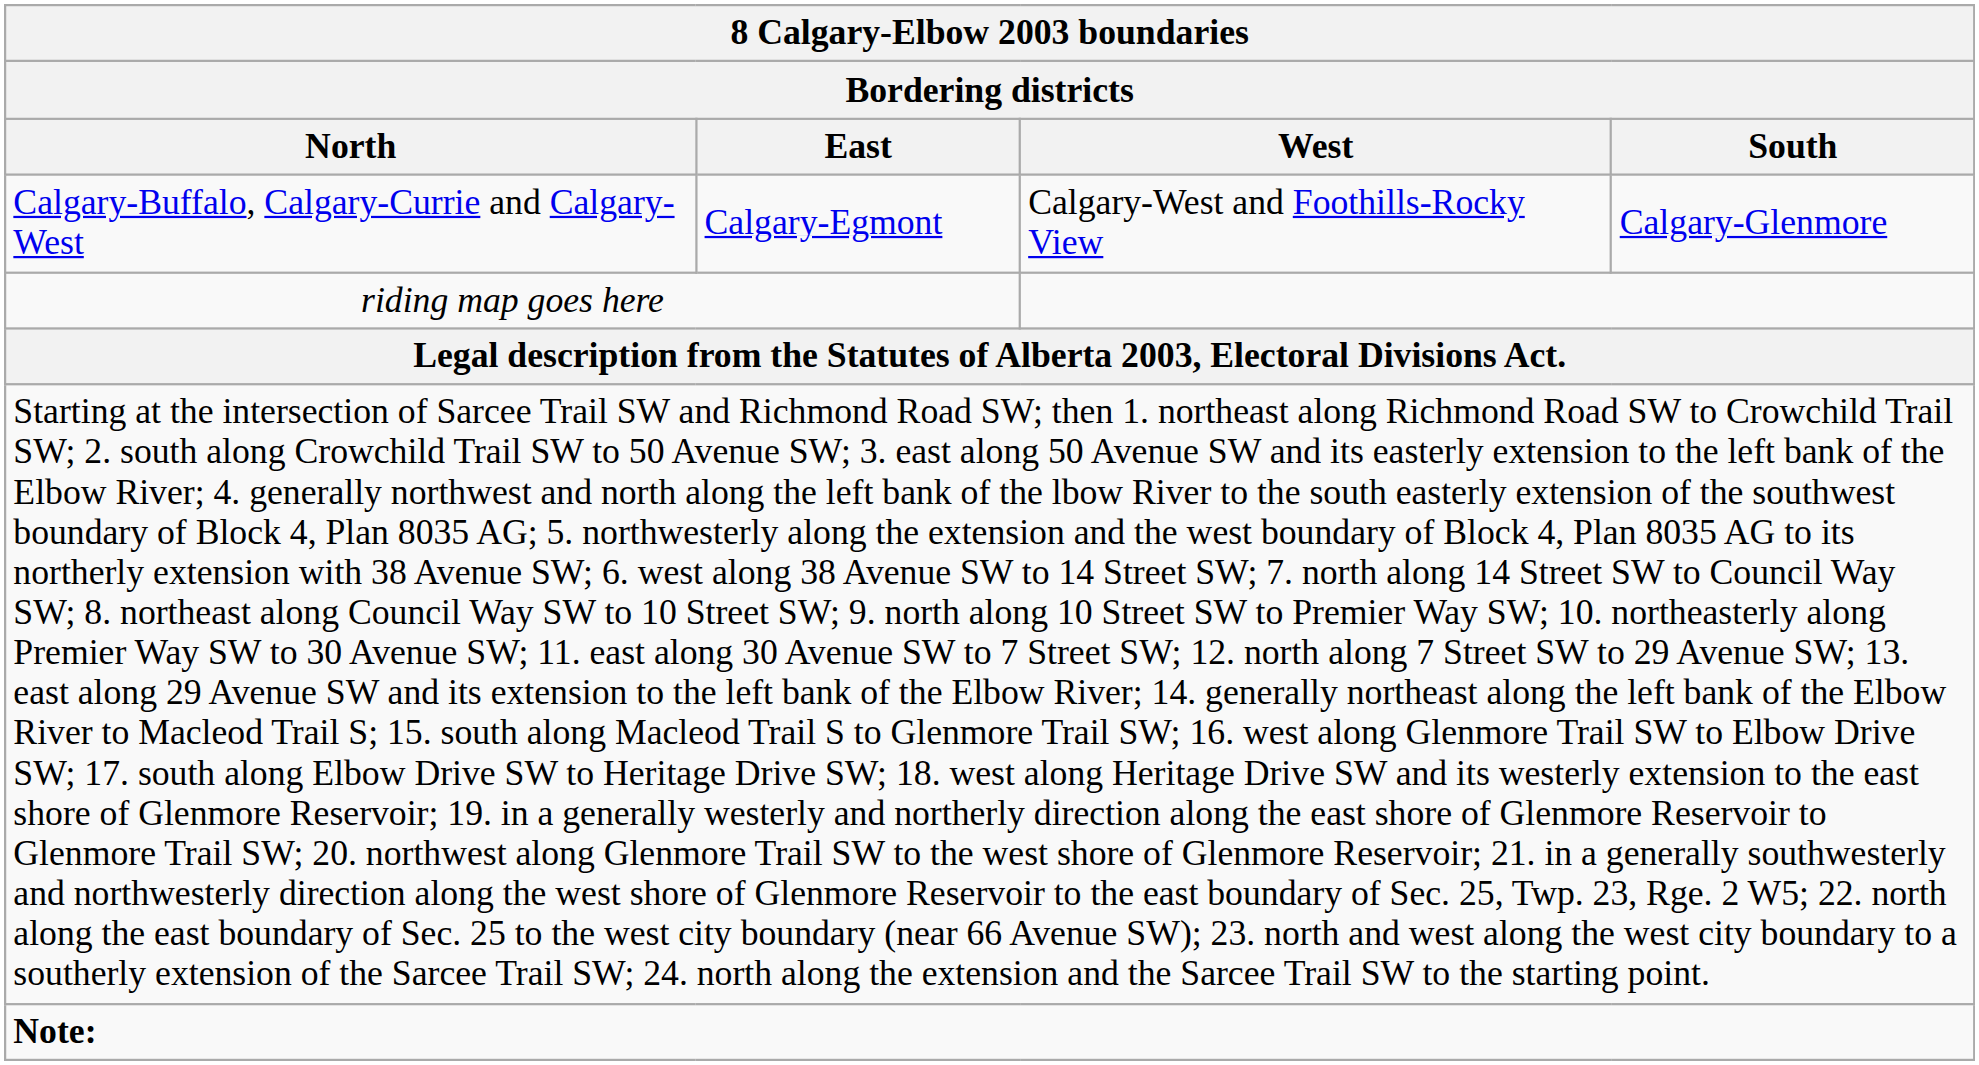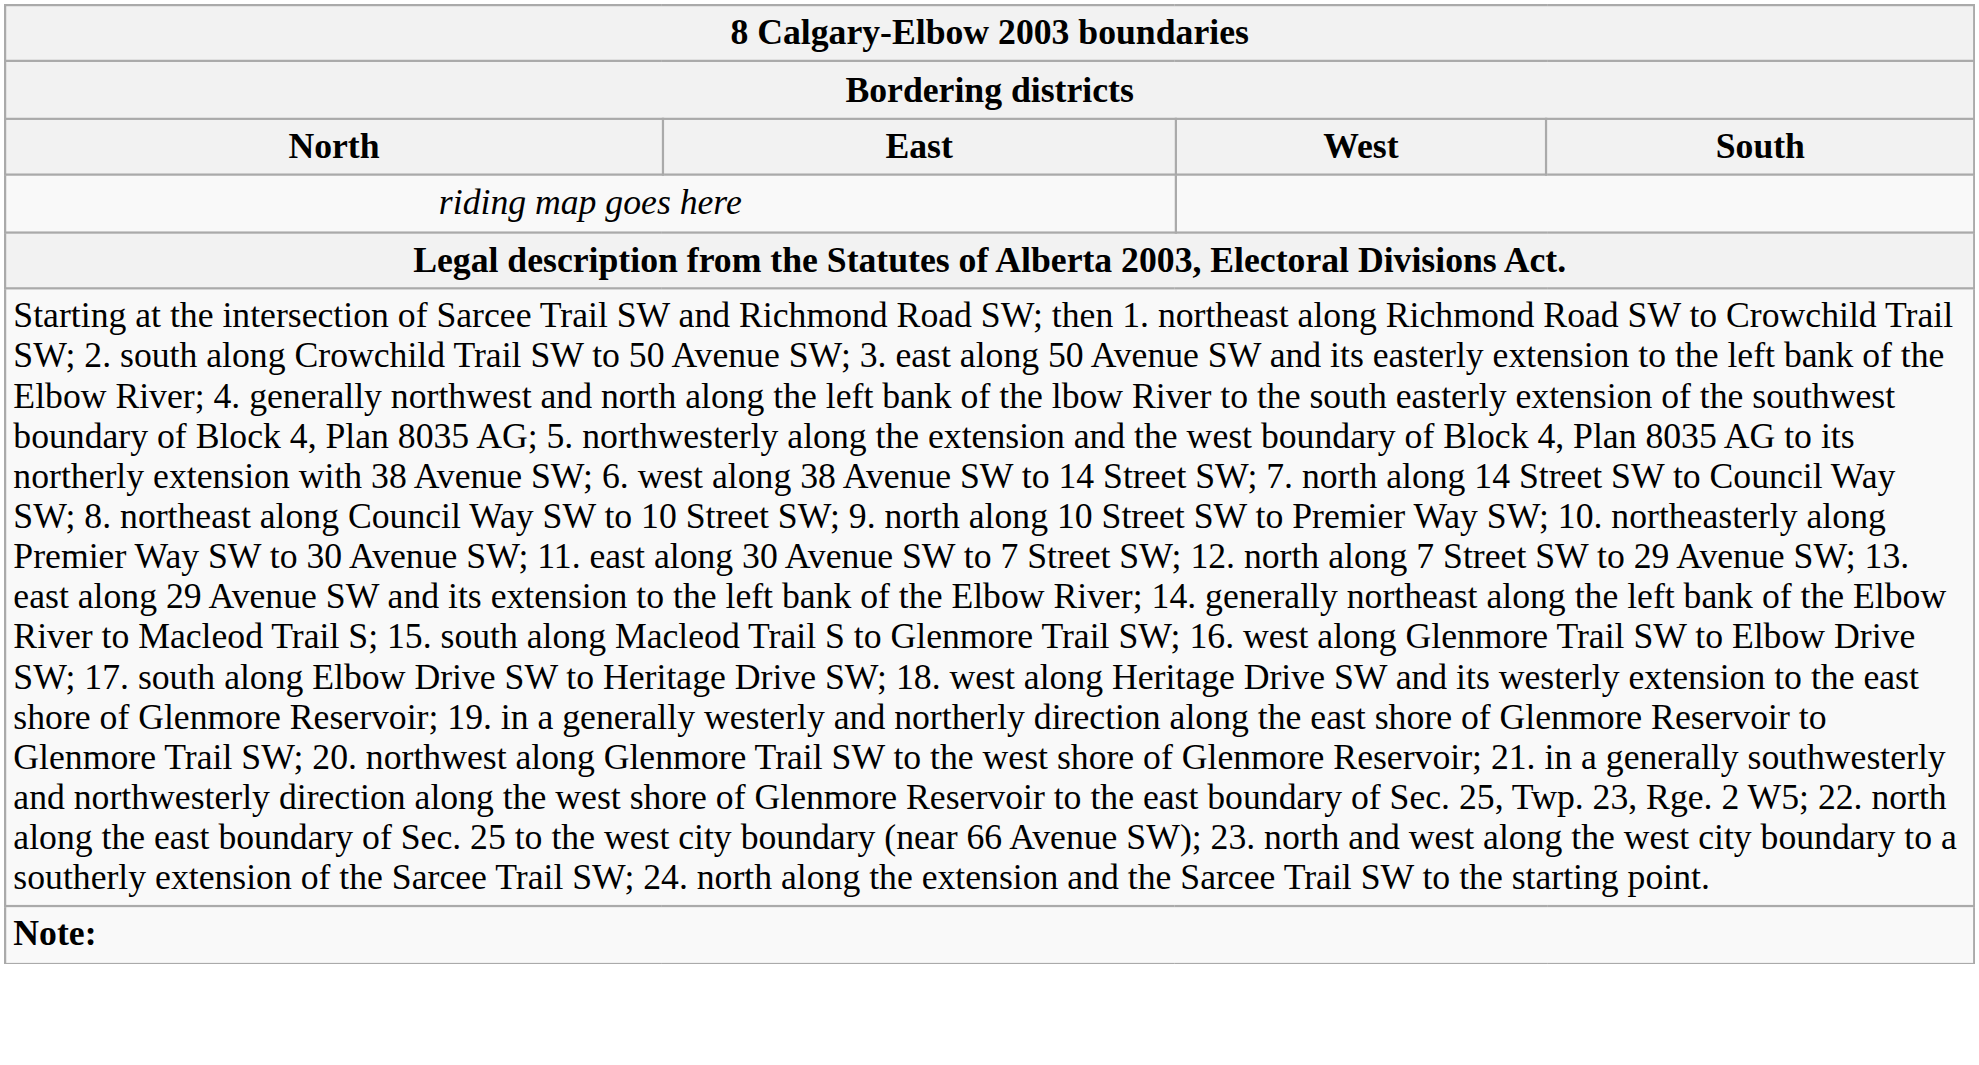- row: Calgary-Buffalo, Calgary-Currie and Calgary-West | Calgary-Egmont | Calgary-West and Foothills-Rocky View | Calgary-Glenmore
